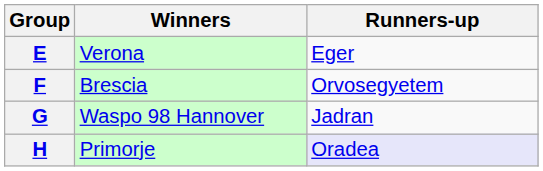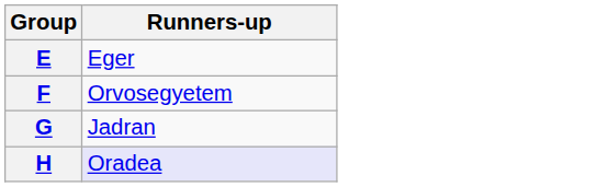- column: Winners | Verona | Brescia | Waspo 98 Hannover | Primorje
